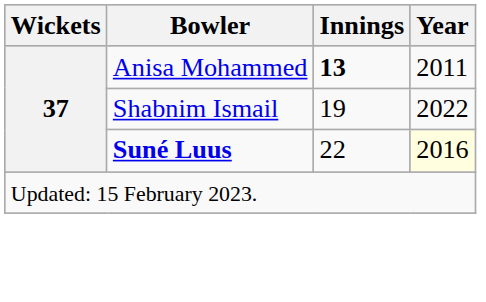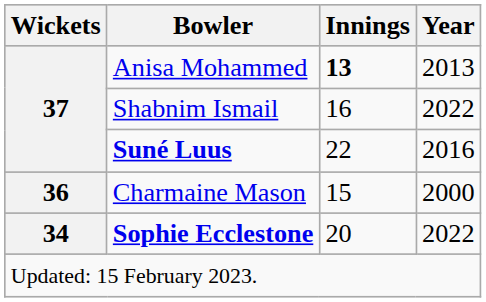Anisa Mohammed | Year: 2011 -> 2013
Shabnim Ismail | Innings: 19 -> 16
Suné Luus | Year: lightyellow background -> no background
+ row: 36 | Charmaine Mason | 15 | 2000
+ row: 34 | Sophie Ecclestone | 20 | 2022
